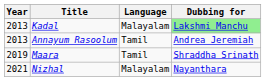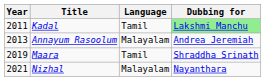Kadal | Year: 2013 -> 2011
Kadal | Language: Malayalam -> Tamil
Annayum Rasoolum | Language: Tamil -> Malayalam
